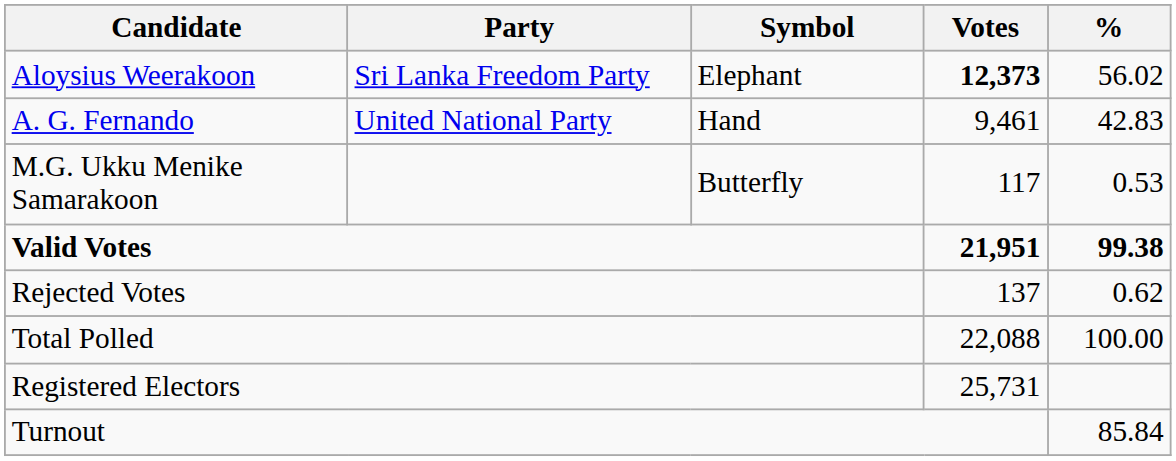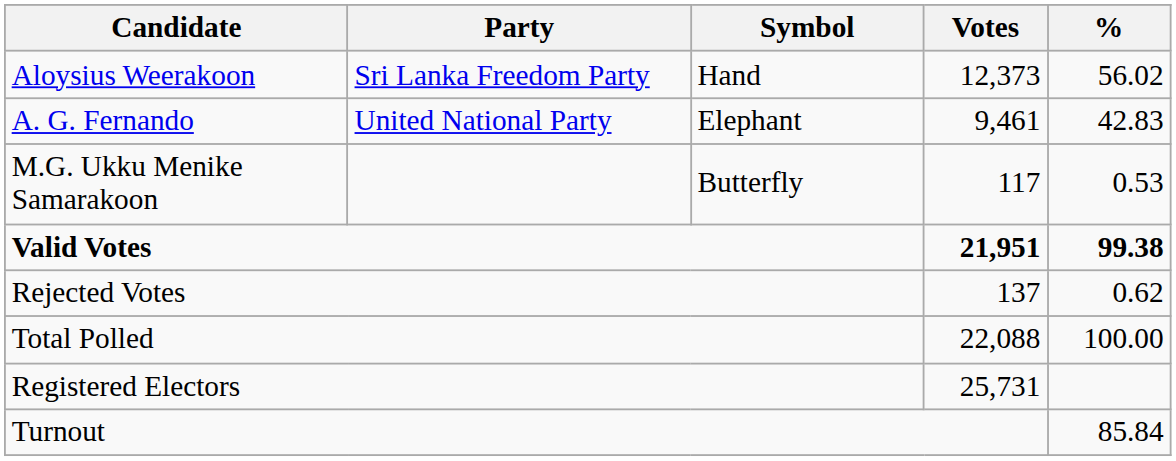Aloysius Weerakoon | Symbol: Elephant -> Hand
Aloysius Weerakoon | Votes: bold -> normal
A. G. Fernando | Symbol: Hand -> Elephant
